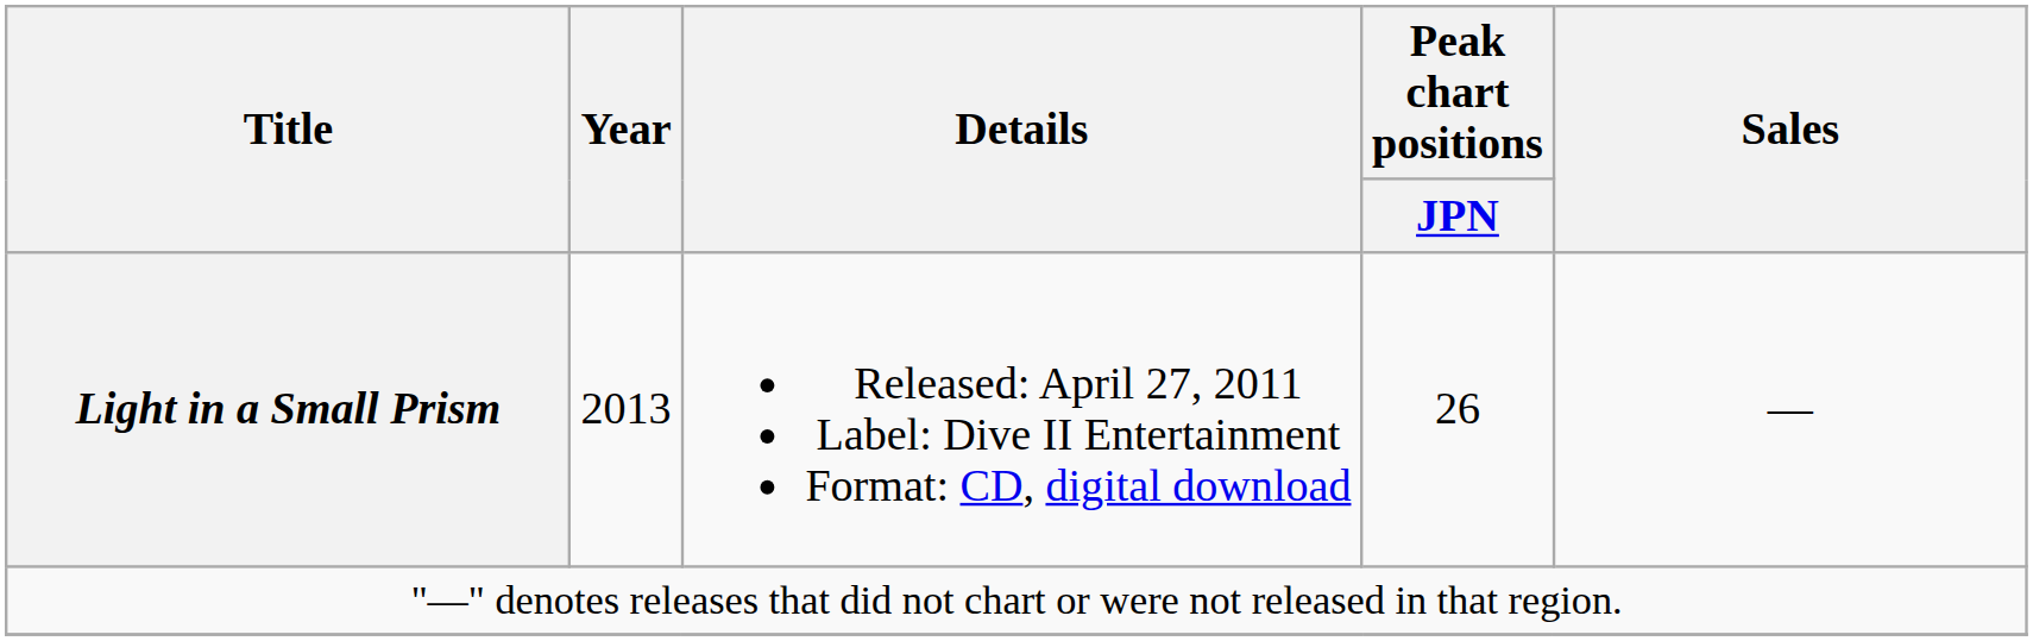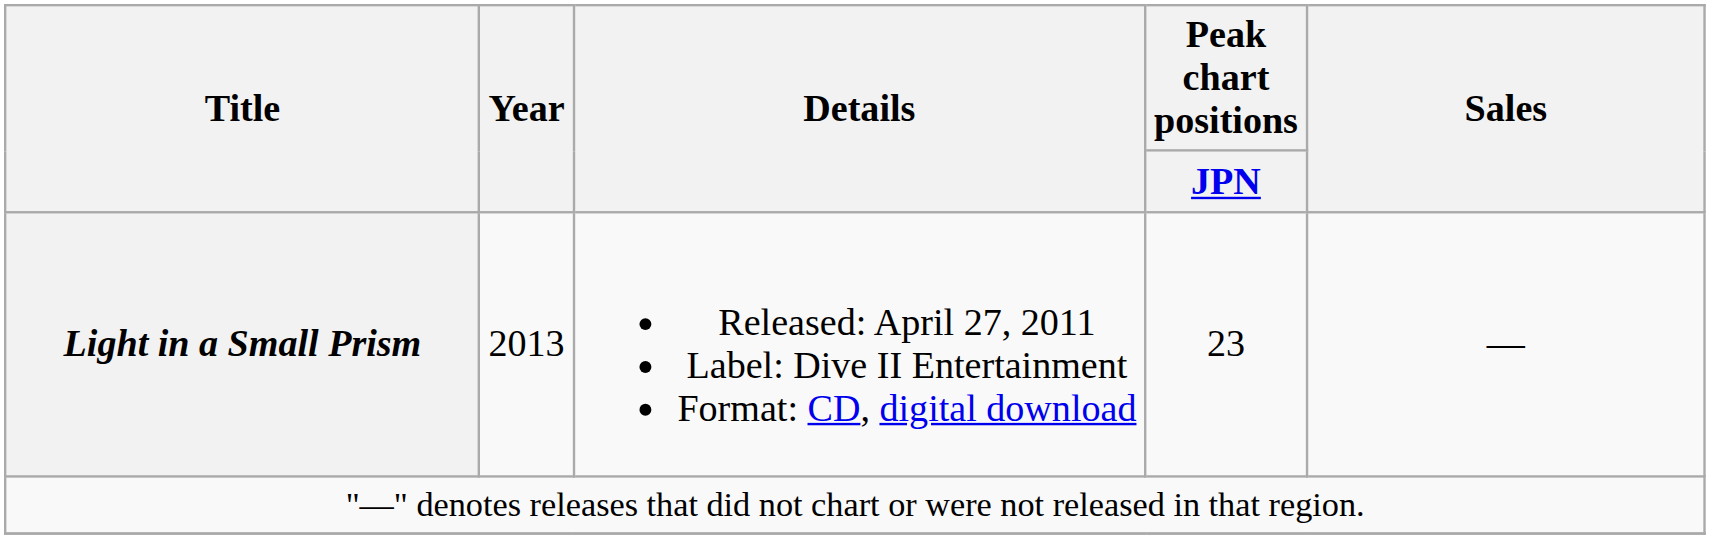Light in a Small Prism | Peak chart positions / JPN: 26 -> 23
